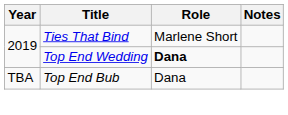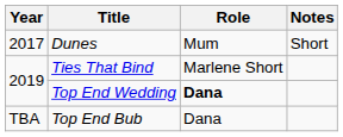+ row: 2017 | Dunes | Mum | Short
